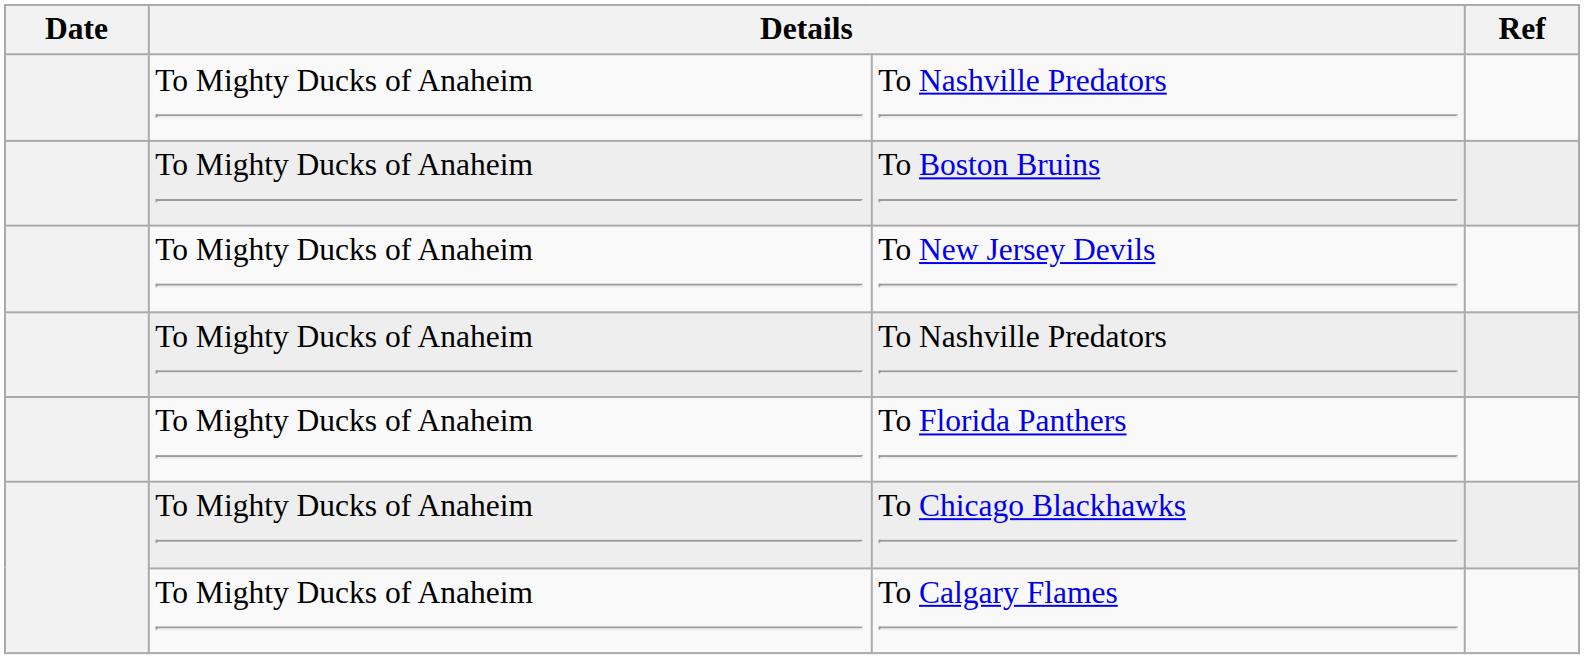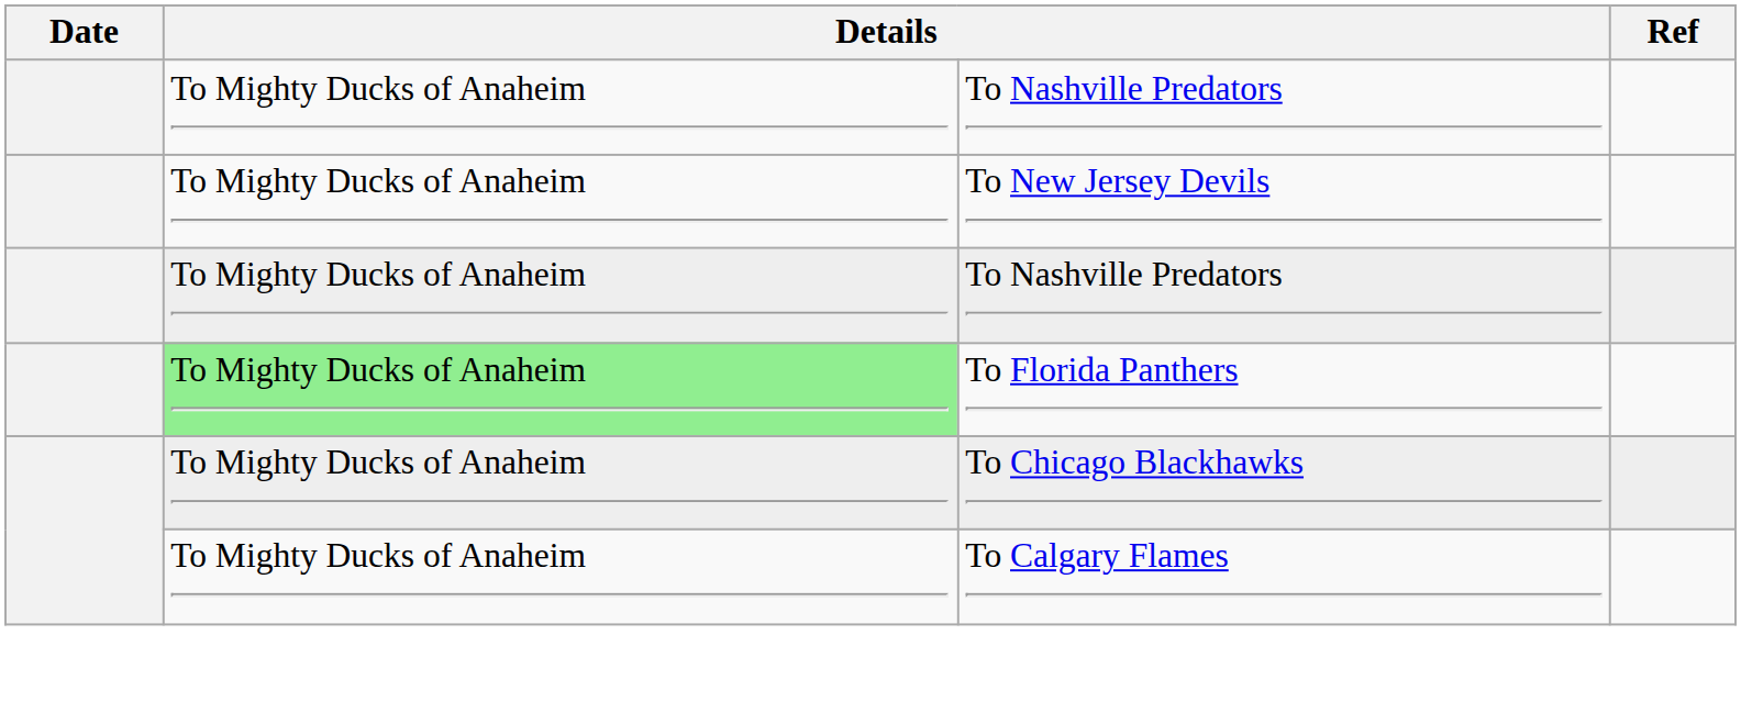- row: To Mighty Ducks of Anaheim | To Boston Bruins
To Florida Panthers | column 2: no background -> lightgreen background
